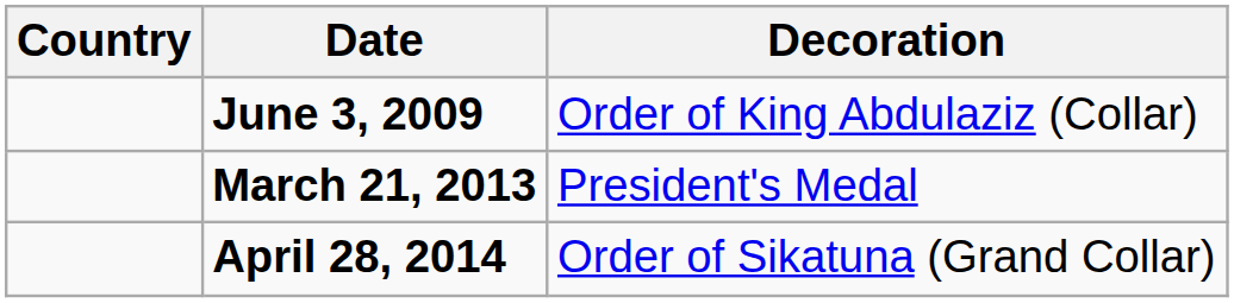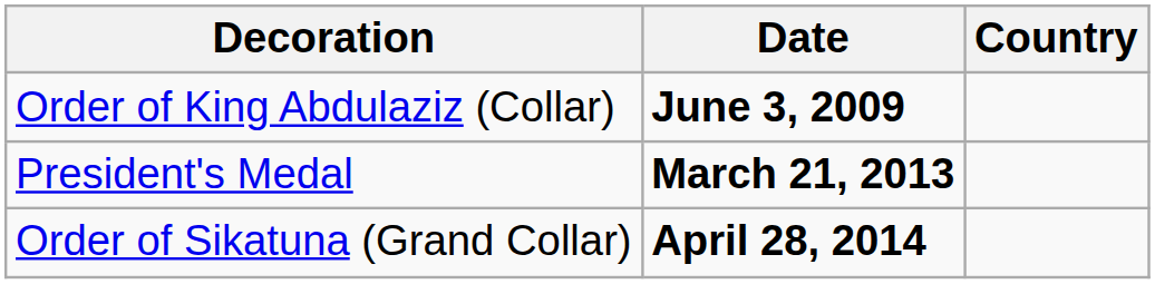columns swapped: Country <-> Decoration
